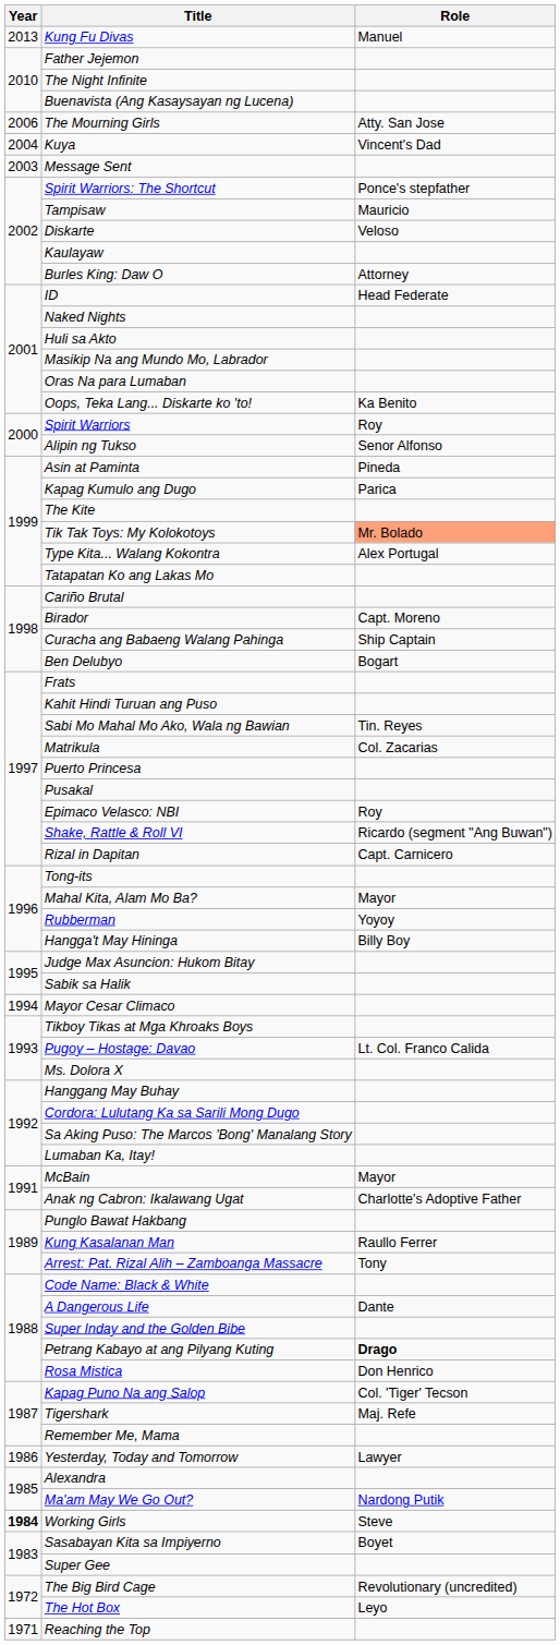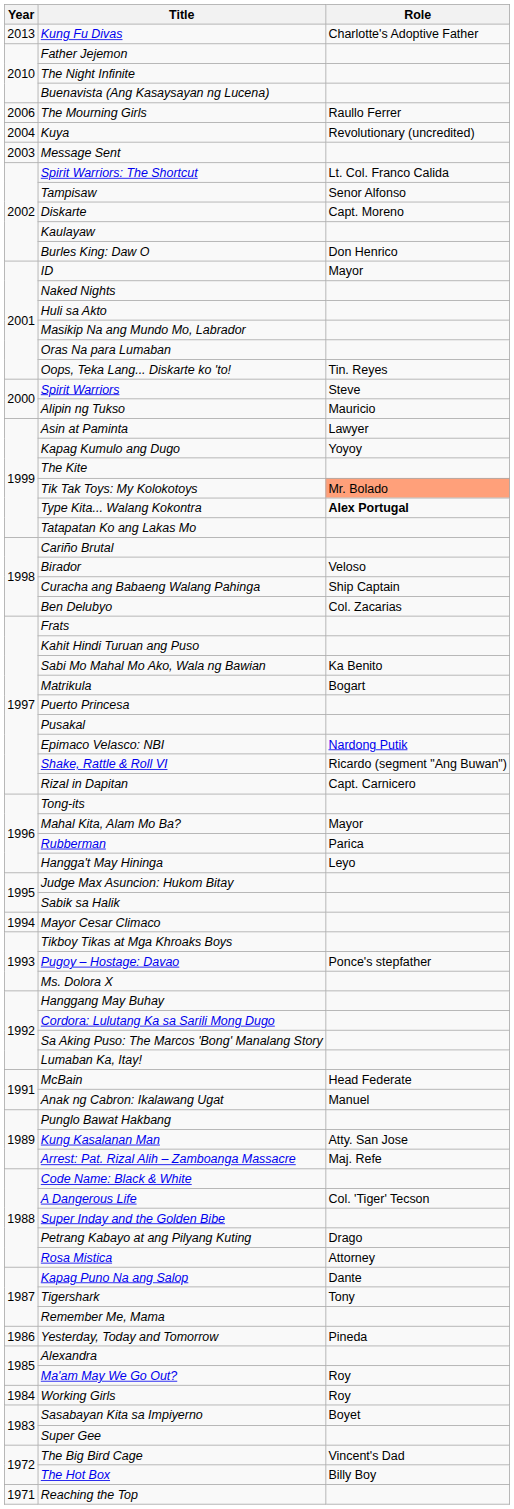Kung Fu Divas | Role: Manuel -> Charlotte's Adoptive Father
The Mourning Girls | Role: Atty. San Jose -> Raullo Ferrer
Kuya | Role: Vincent's Dad -> Revolutionary (uncredited)
Spirit Warriors: The Shortcut | Role: Ponce's stepfather -> Lt. Col. Franco Calida
Tampisaw | Role: Mauricio -> Senor Alfonso
Diskarte | Role: Veloso -> Capt. Moreno
Burles King: Daw O | Role: Attorney -> Don Henrico
ID | Role: Head Federate -> Mayor
Oops, Teka Lang... Diskarte ko 'to! | Role: Ka Benito -> Tin. Reyes
Spirit Warriors | Role: Roy -> Steve
Alipin ng Tukso | Role: Senor Alfonso -> Mauricio
Asin at Paminta | Role: Pineda -> Lawyer
Kapag Kumulo ang Dugo | Role: Parica -> Yoyoy
Type Kita... Walang Kokontra | Role: normal -> bold
Birador | Role: Capt. Moreno -> Veloso
Ben Delubyo | Role: Bogart -> Col. Zacarias
Sabi Mo Mahal Mo Ako, Wala ng Bawian | Role: Tin. Reyes -> Ka Benito
Matrikula | Role: Col. Zacarias -> Bogart
Epimaco Velasco: NBI | Role: Roy -> Nardong Putik
Rubberman | Role: Yoyoy -> Parica
Hangga't May Hininga | Role: Billy Boy -> Leyo
Pugoy – Hostage: Davao | Role: Lt. Col. Franco Calida -> Ponce's stepfather
McBain | Role: Mayor -> Head Federate
Anak ng Cabron: Ikalawang Ugat | Role: Charlotte's Adoptive Father -> Manuel
Kung Kasalanan Man | Role: Raullo Ferrer -> Atty. San Jose
Arrest: Pat. Rizal Alih – Zamboanga Massacre | Role: Tony -> Maj. Refe
A Dangerous Life | Role: Dante -> Col. 'Tiger' Tecson
Petrang Kabayo at ang Pilyang Kuting | Role: bold -> normal
Rosa Mistica | Role: Don Henrico -> Attorney
Kapag Puno Na ang Salop | Role: Col. 'Tiger' Tecson -> Dante
Tigershark | Role: Maj. Refe -> Tony
Yesterday, Today and Tomorrow | Role: Lawyer -> Pineda
Ma'am May We Go Out? | Role: Nardong Putik -> Roy
Working Girls | Year: bold -> normal
Working Girls | Role: Steve -> Roy
The Big Bird Cage | Role: Revolutionary (uncredited) -> Vincent's Dad
The Hot Box | Role: Leyo -> Billy Boy
